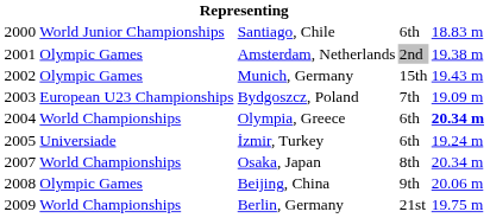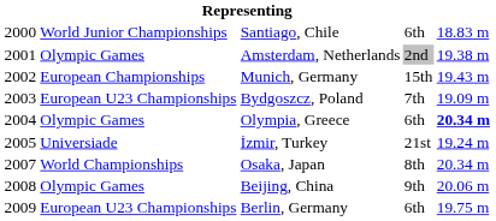Munich, Germany | column 2: Olympic Games -> European Championships
Olympia, Greece | column 2: World Championships -> Olympic Games
İzmir, Turkey | column 4: 6th -> 21st
Berlin, Germany | column 2: World Championships -> European U23 Championships
Berlin, Germany | column 4: 21st -> 6th
